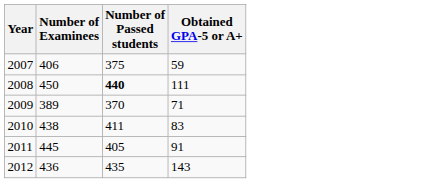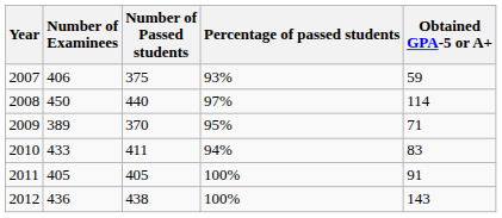+ column: Percentage of passed students | 93% | 97% | 95% | 94% | 100% | 100%
2008 | Number of Passed students: bold -> normal
2008 | Obtained GPA-5 or A+: 111 -> 114
2010 | Number of Examinees: 438 -> 433
2011 | Number of Examinees: 445 -> 405
2012 | Number of Passed students: 435 -> 438
